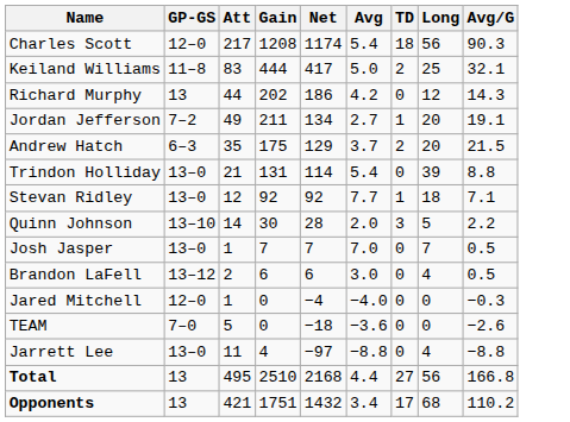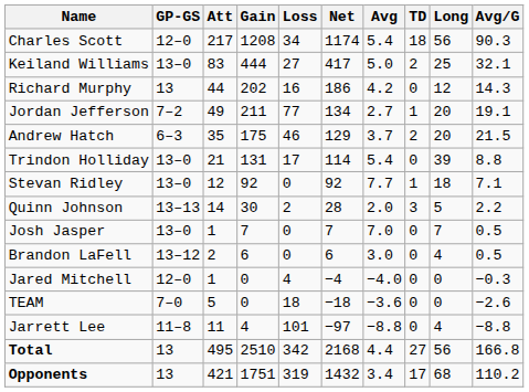+ column: Loss | 34 | 27 | 16 | 77 | 46 | 17 | 0 | 2 | 0 | 0 | 4 | 18 | 101 | 342 | 319
Keiland Williams | GP-GS: 11–8 -> 13–0
Quinn Johnson | GP-GS: 13–10 -> 13–13
Jarrett Lee | GP-GS: 13–0 -> 11–8
